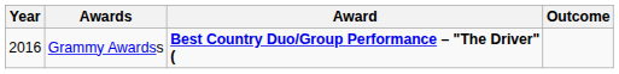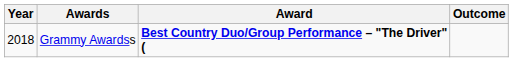Grammy Awardss | Year: 2016 -> 2018
